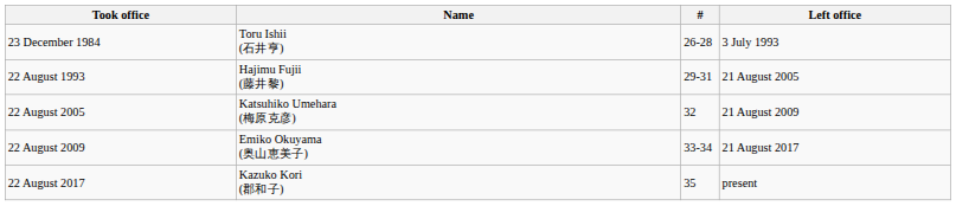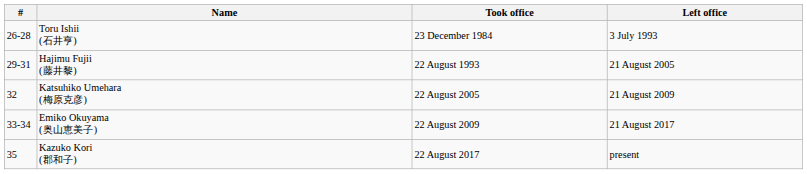columns swapped: # <-> Took office
